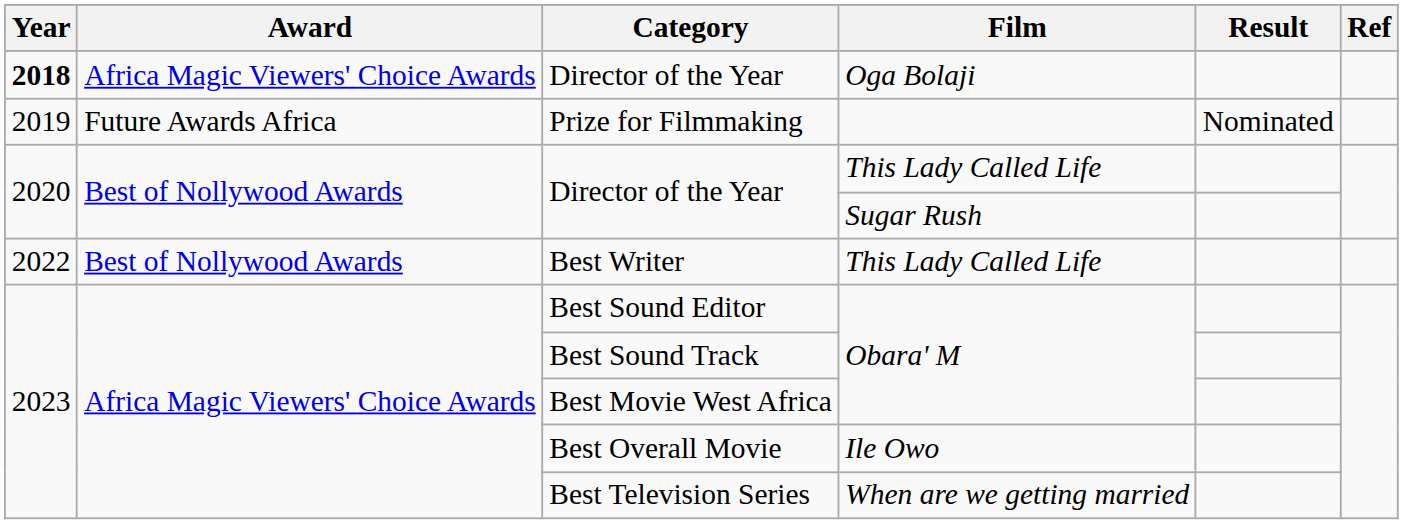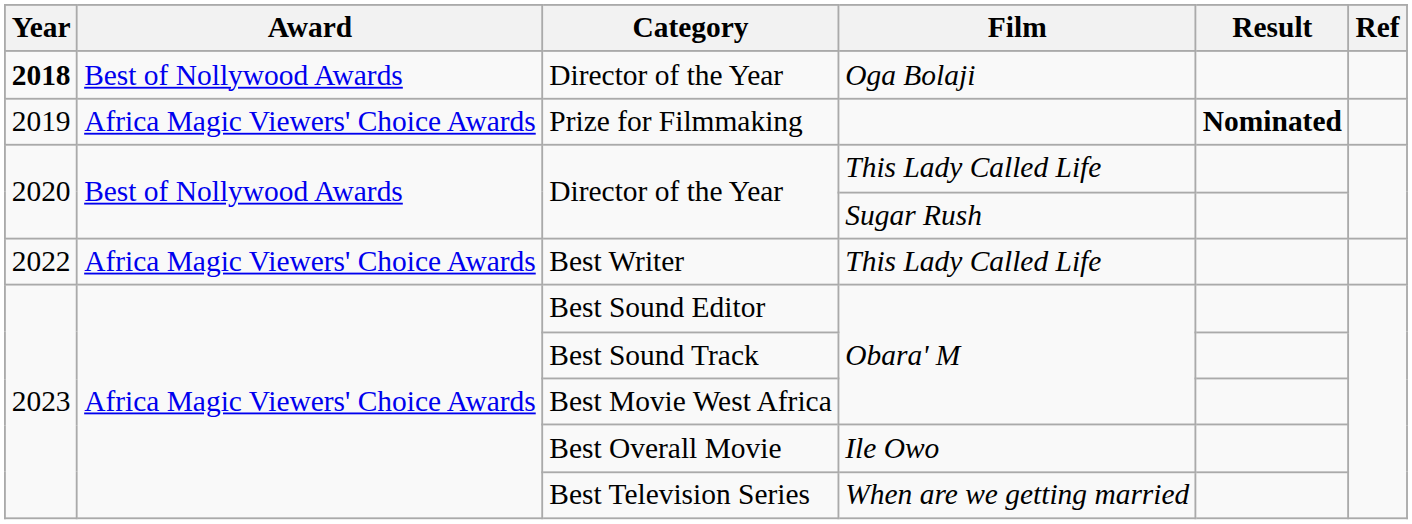Director of the Year / Oga Bolaji | Award: Africa Magic Viewers' Choice Awards -> Best of Nollywood Awards
Prize for Filmmaking | Award: Future Awards Africa -> Africa Magic Viewers' Choice Awards
Prize for Filmmaking | Result: normal -> bold
Best Writer | Award: Best of Nollywood Awards -> Africa Magic Viewers' Choice Awards
